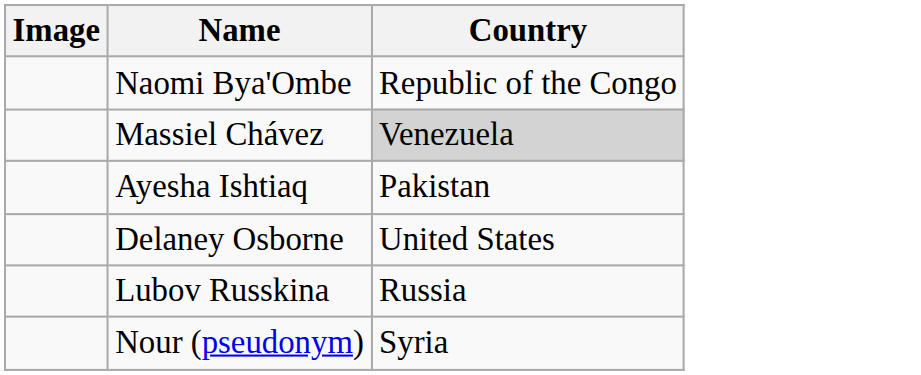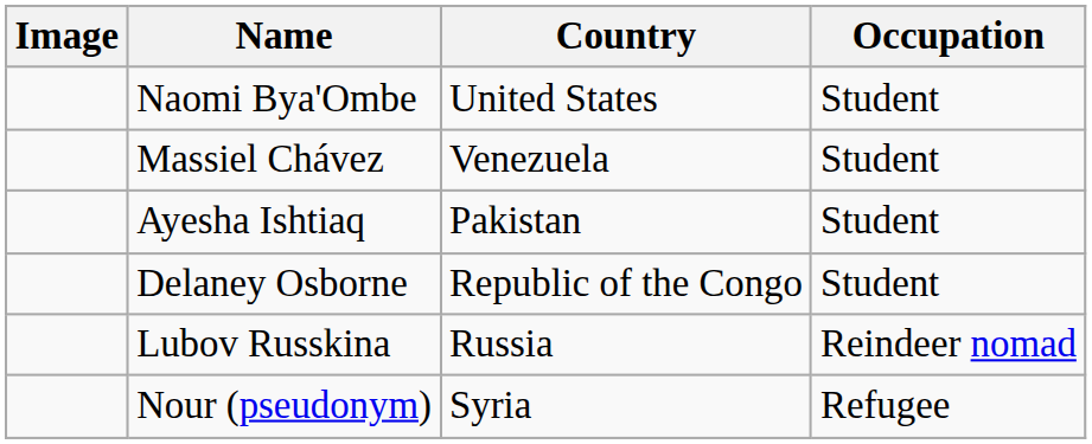+ column: Occupation | Student | Student | Student | Student | Reindeer nomad | Refugee
Naomi Bya'Ombe | Country: Republic of the Congo -> United States
Massiel Chávez | Country: lightgrey background -> no background
Delaney Osborne | Country: United States -> Republic of the Congo
